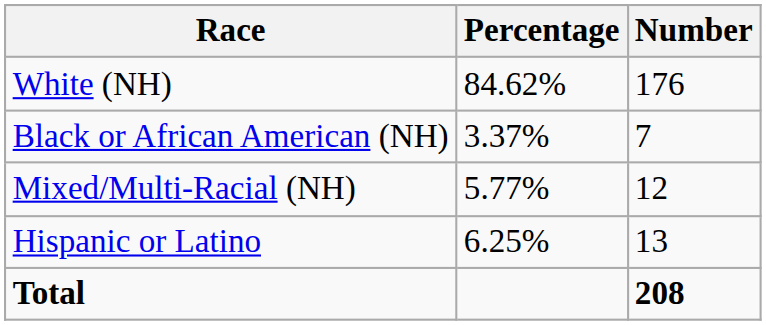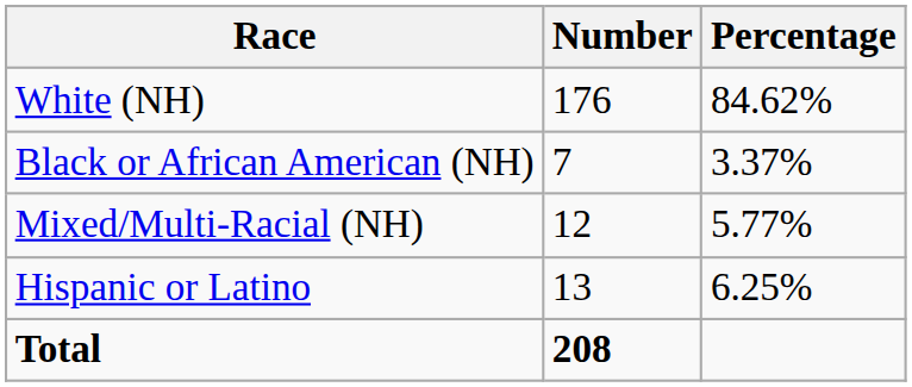columns swapped: Number <-> Percentage
